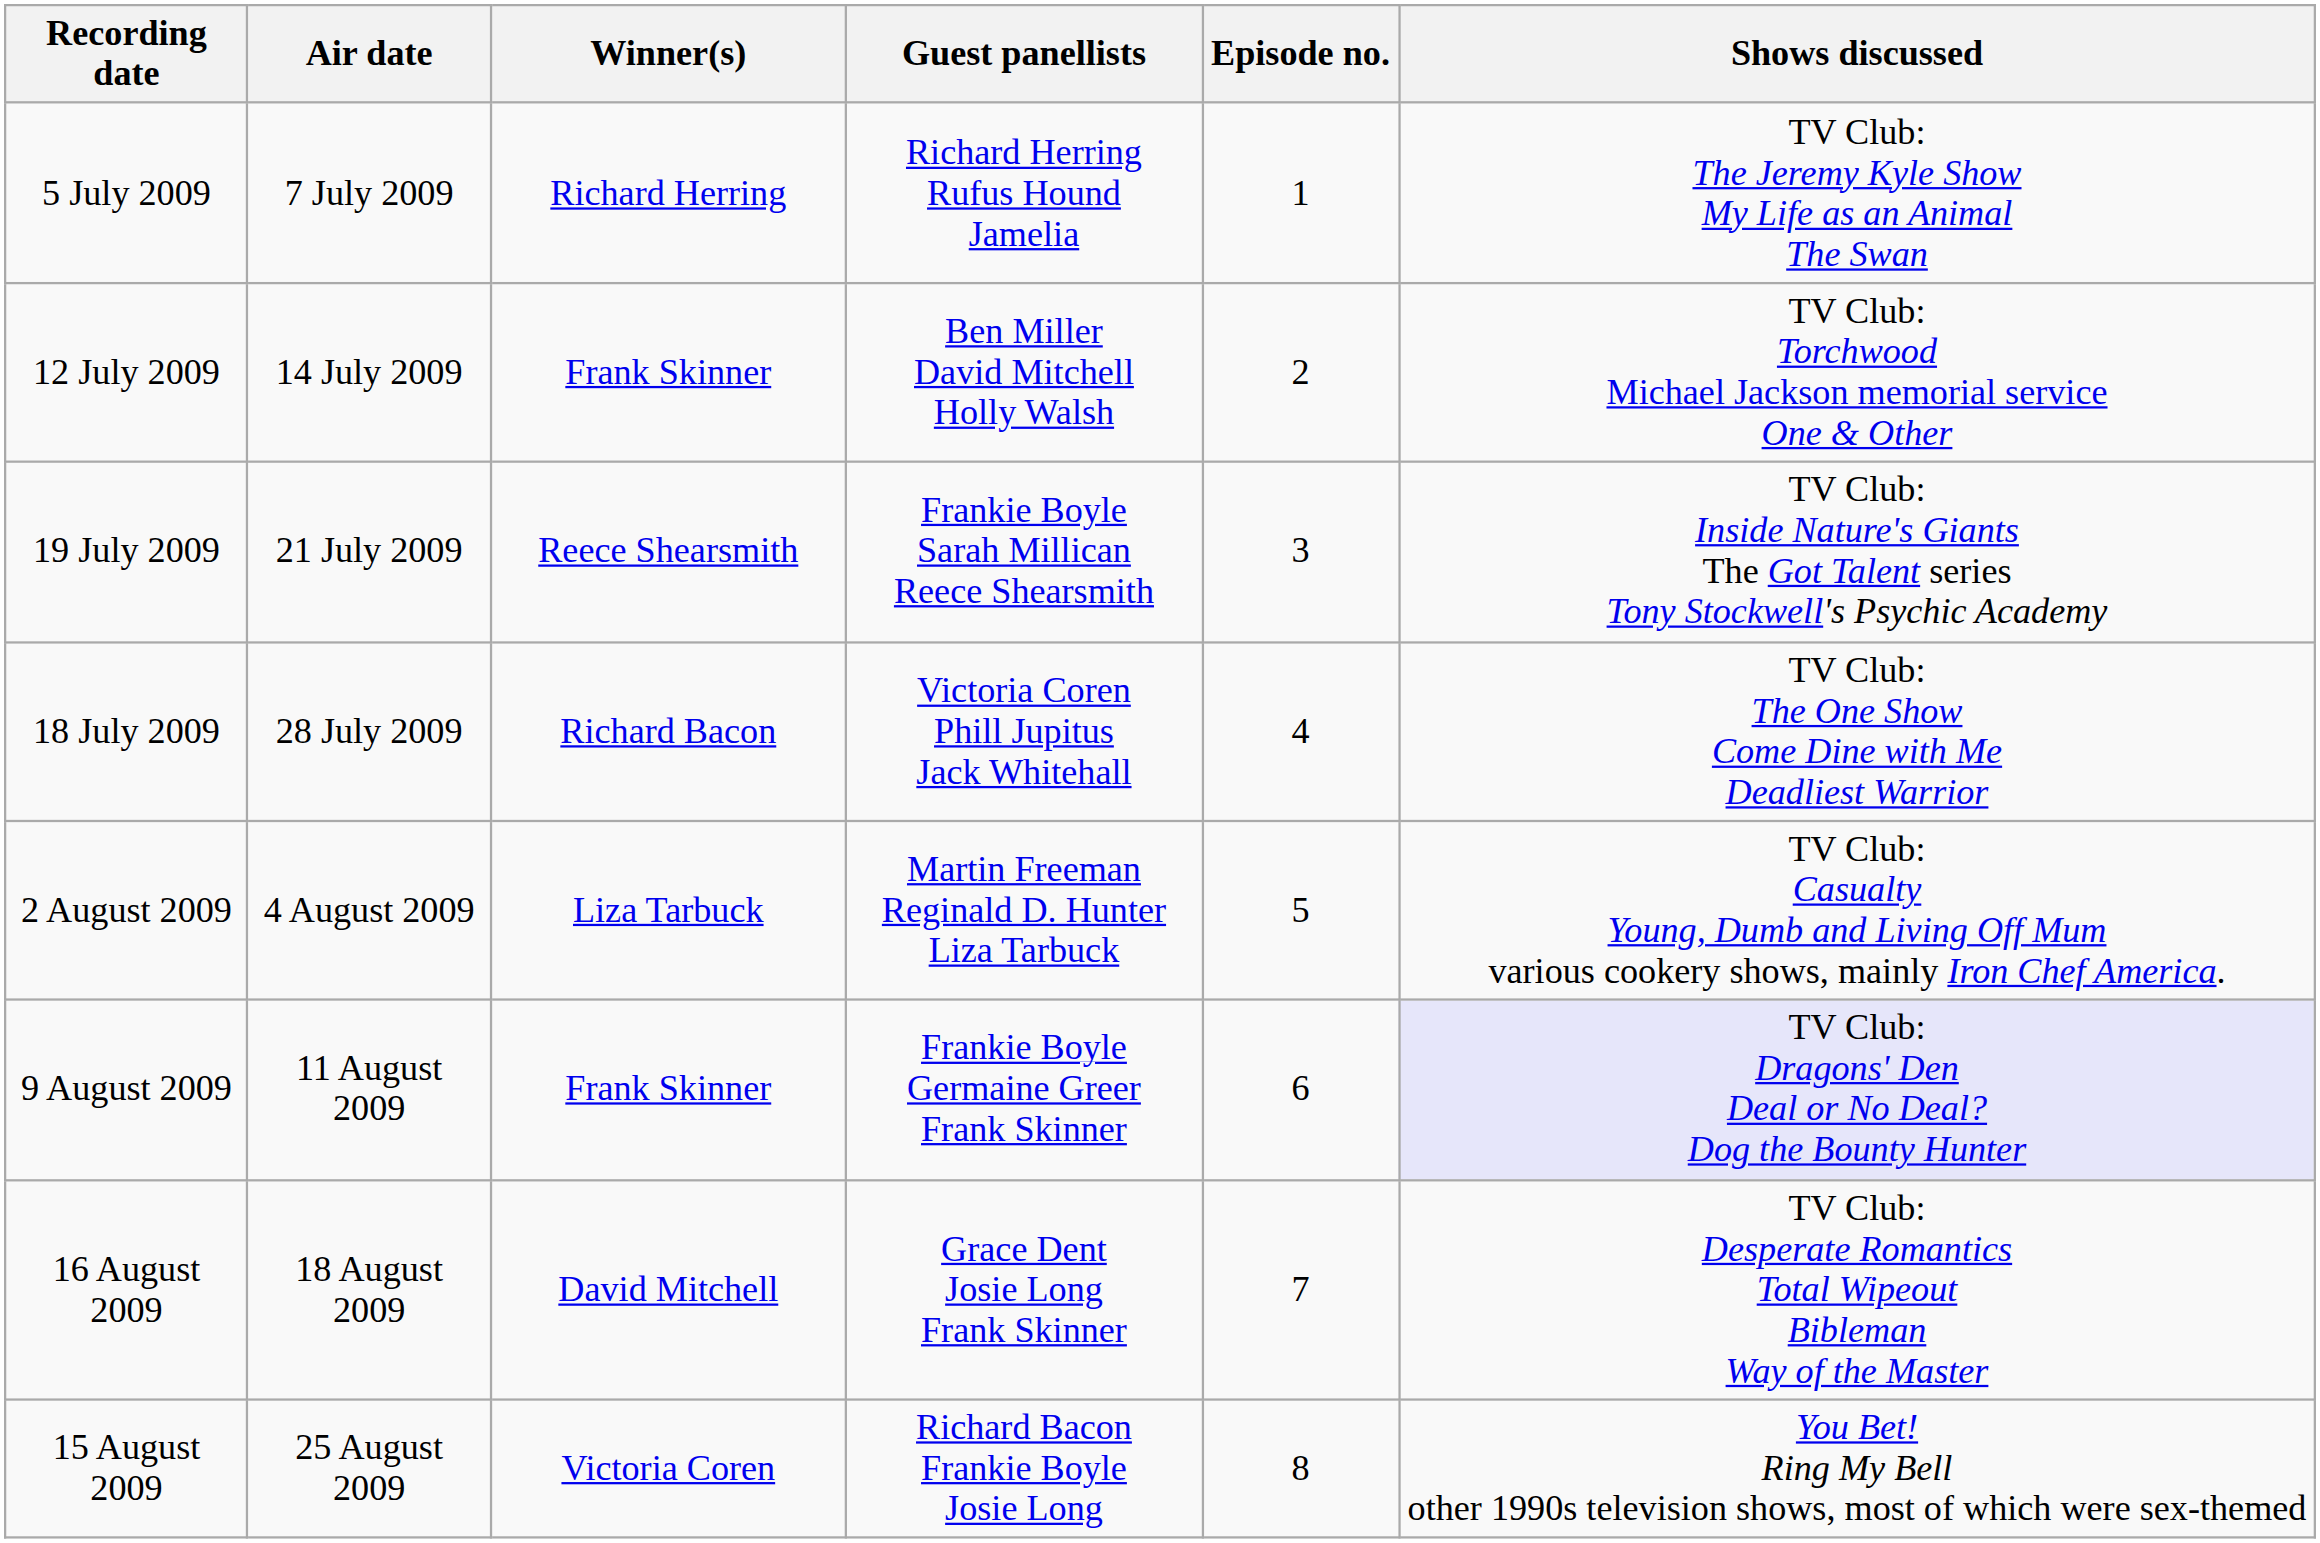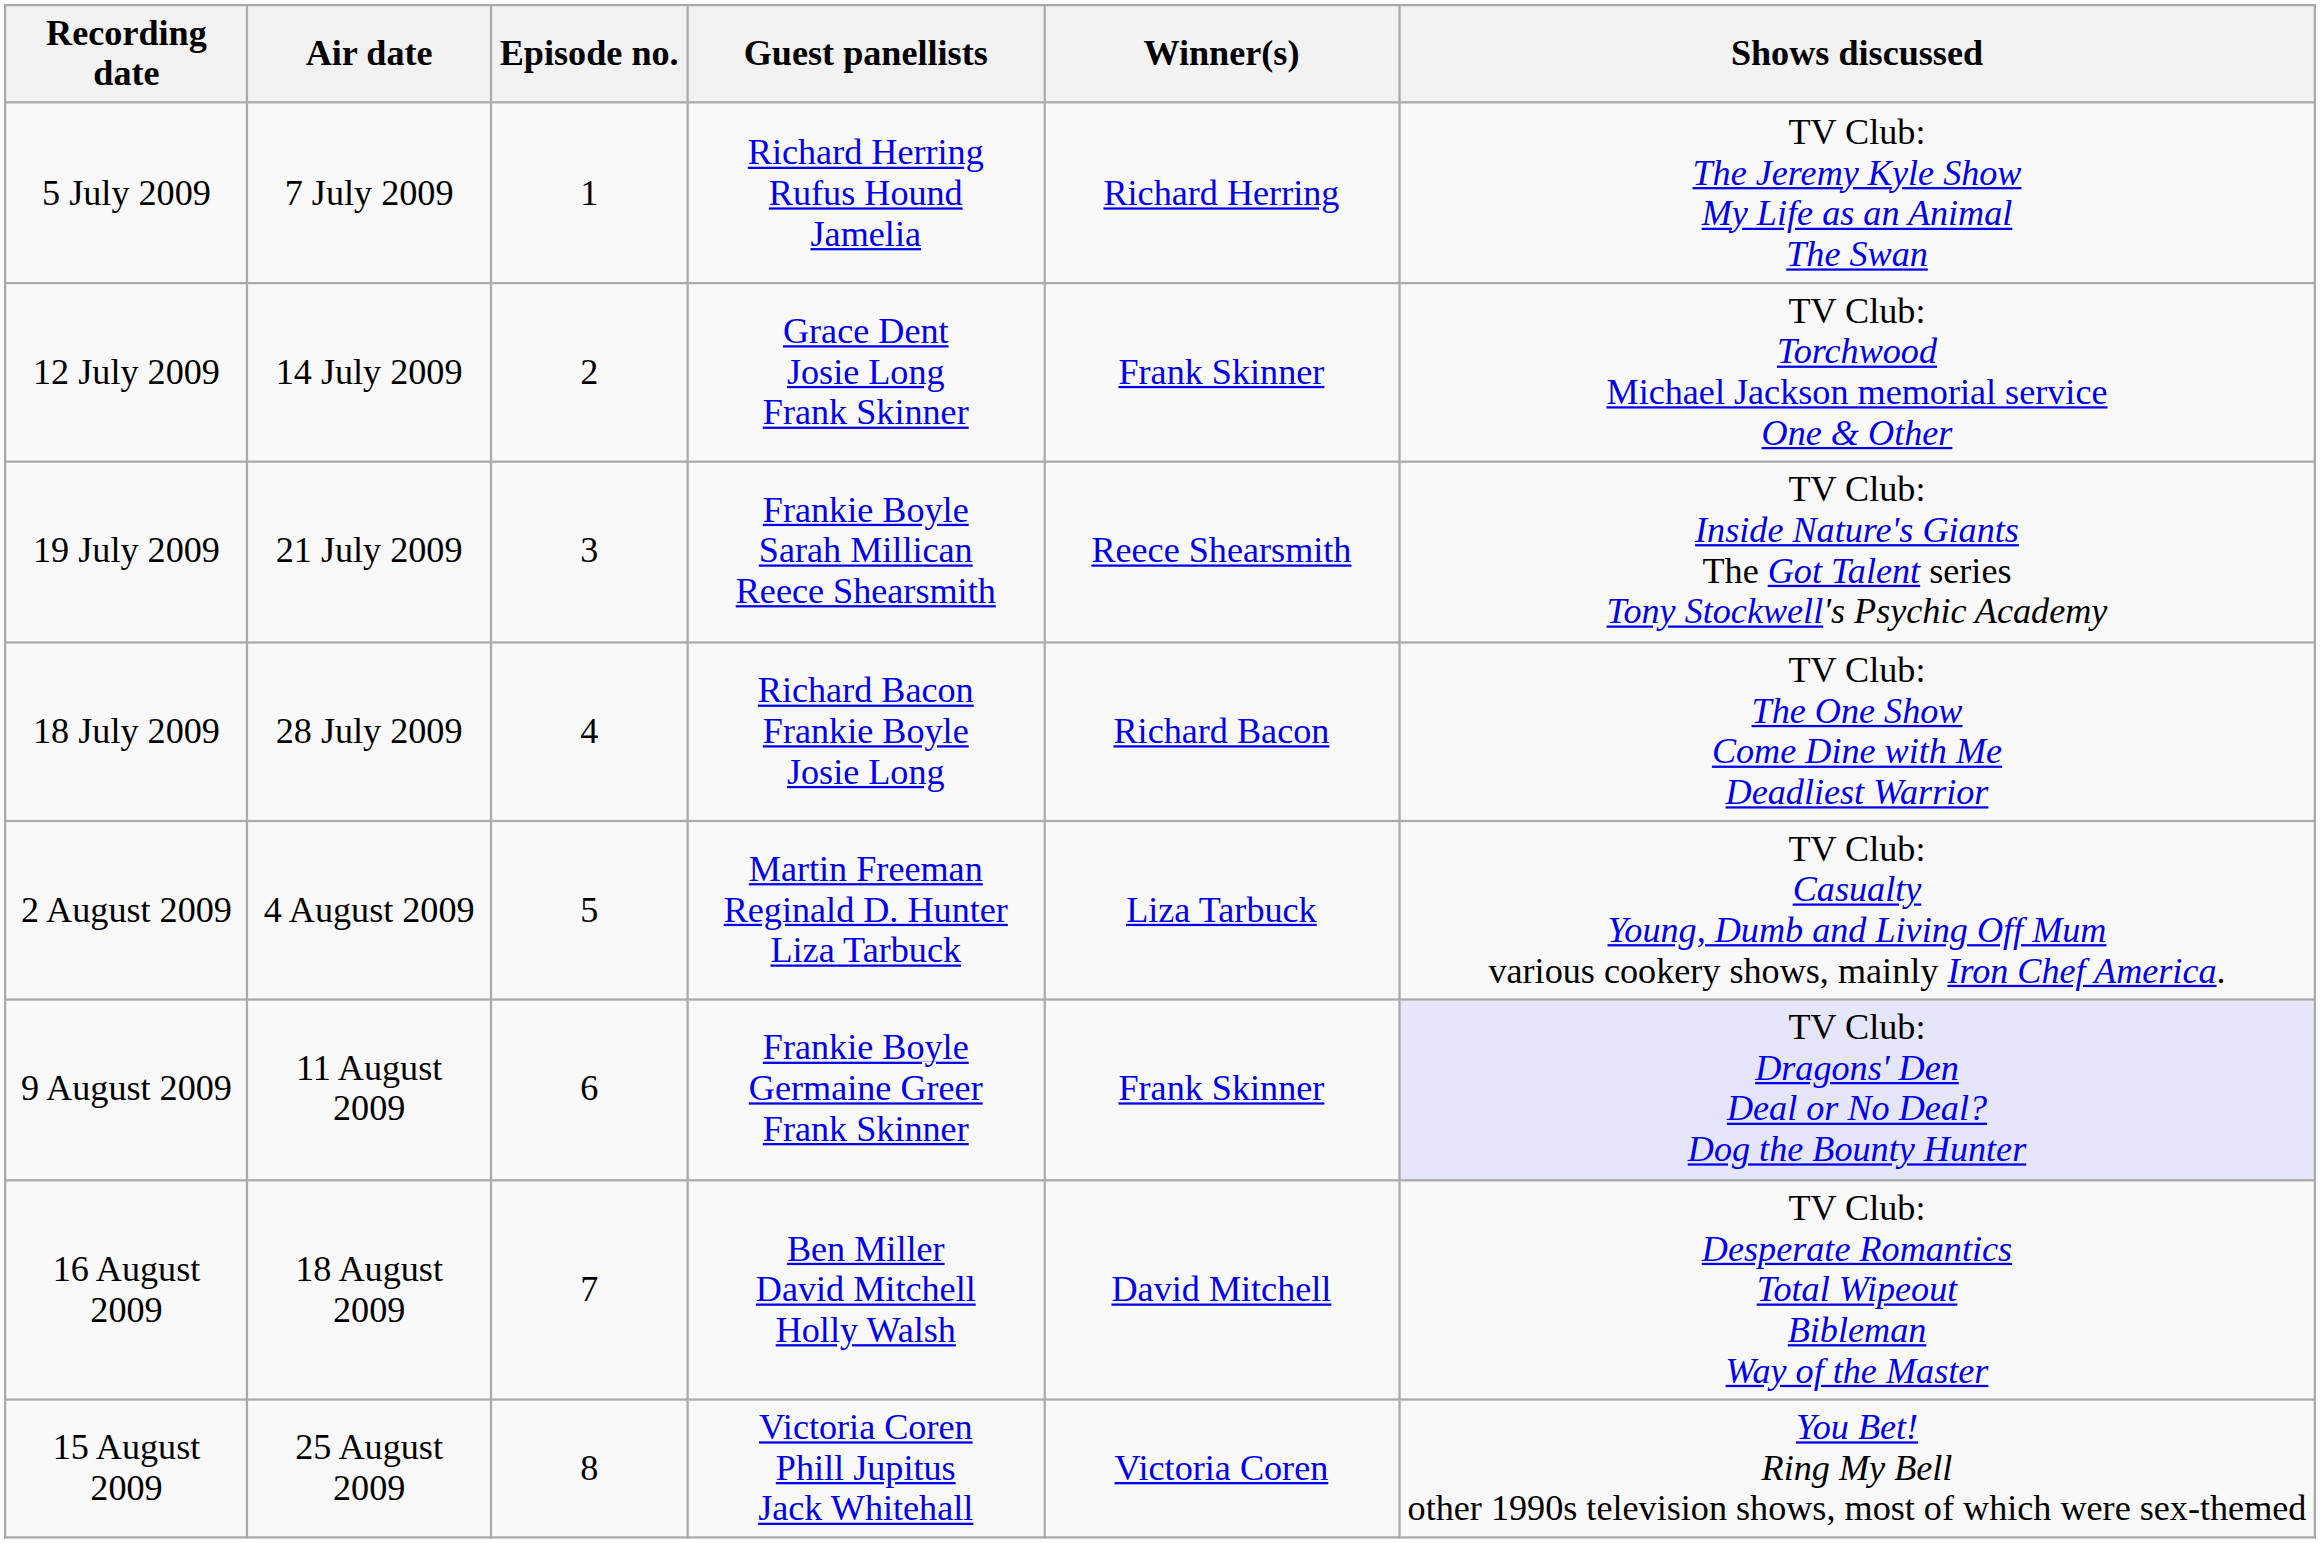columns swapped: Episode no. <-> Winner(s)
12 July 2009 | Guest panellists: Ben Miller David Mitchell Holly Walsh -> Grace Dent Josie Long Frank Skinner
18 July 2009 | Guest panellists: Victoria Coren Phill Jupitus Jack Whitehall -> Richard Bacon Frankie Boyle Josie Long
16 August 2009 | Guest panellists: Grace Dent Josie Long Frank Skinner -> Ben Miller David Mitchell Holly Walsh
15 August 2009 | Guest panellists: Richard Bacon Frankie Boyle Josie Long -> Victoria Coren Phill Jupitus Jack Whitehall
